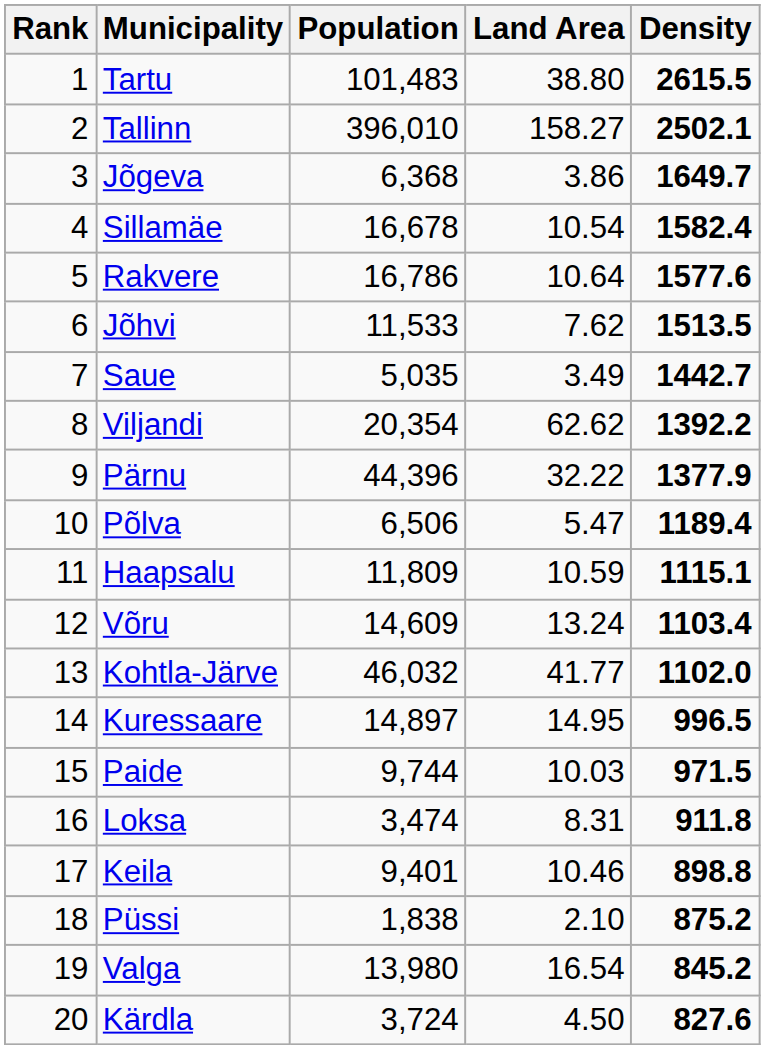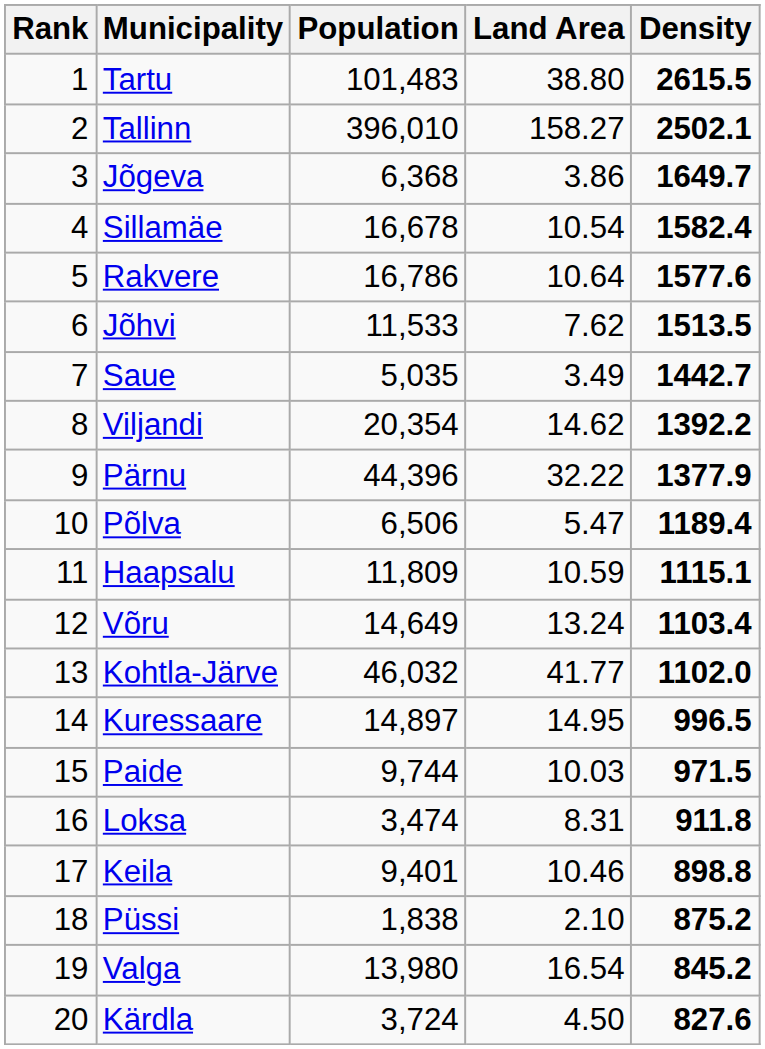Viljandi | Land Area: 62.62 -> 14.62
Võru | Population: 14,609 -> 14,649
